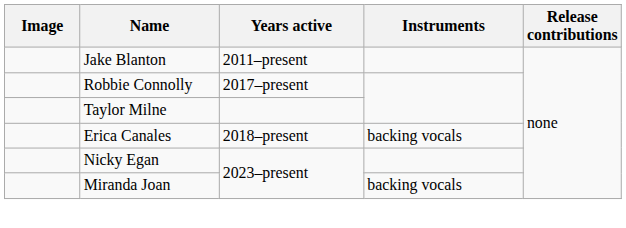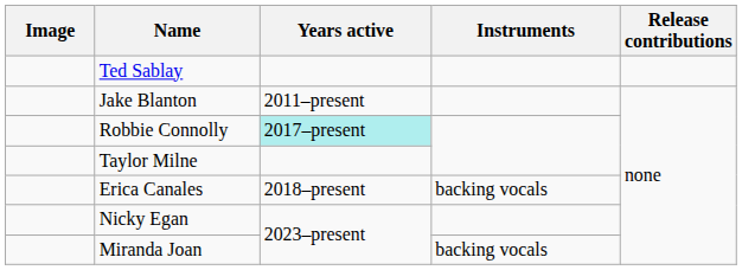+ row: Ted Sablay
Robbie Connolly | Years active: no background -> paleturquoise background
